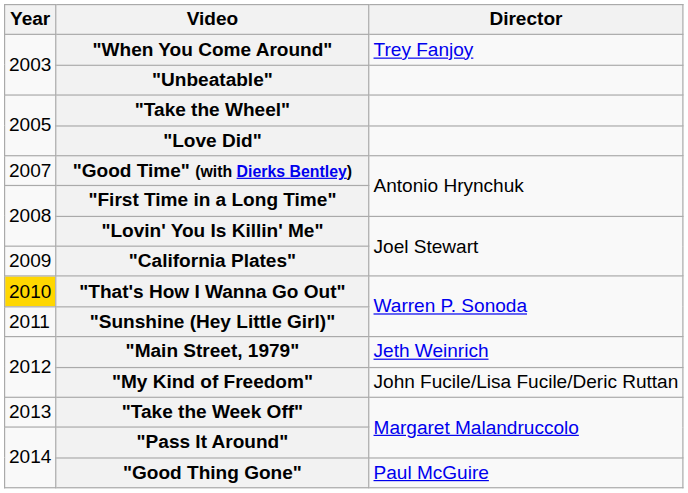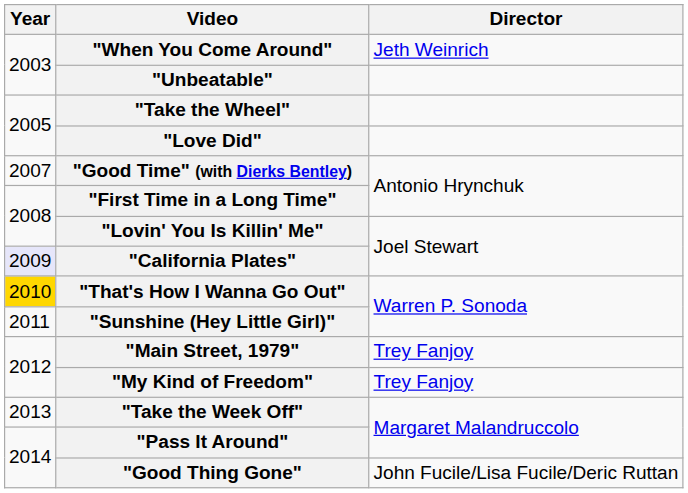"When You Come Around" | Director: Trey Fanjoy -> Jeth Weinrich
"California Plates" | Year: no background -> lavender background
"Main Street, 1979" | Director: Jeth Weinrich -> Trey Fanjoy
"My Kind of Freedom" | Director: John Fucile/Lisa Fucile/Deric Ruttan -> Trey Fanjoy
"Good Thing Gone" | Director: Paul McGuire -> John Fucile/Lisa Fucile/Deric Ruttan
